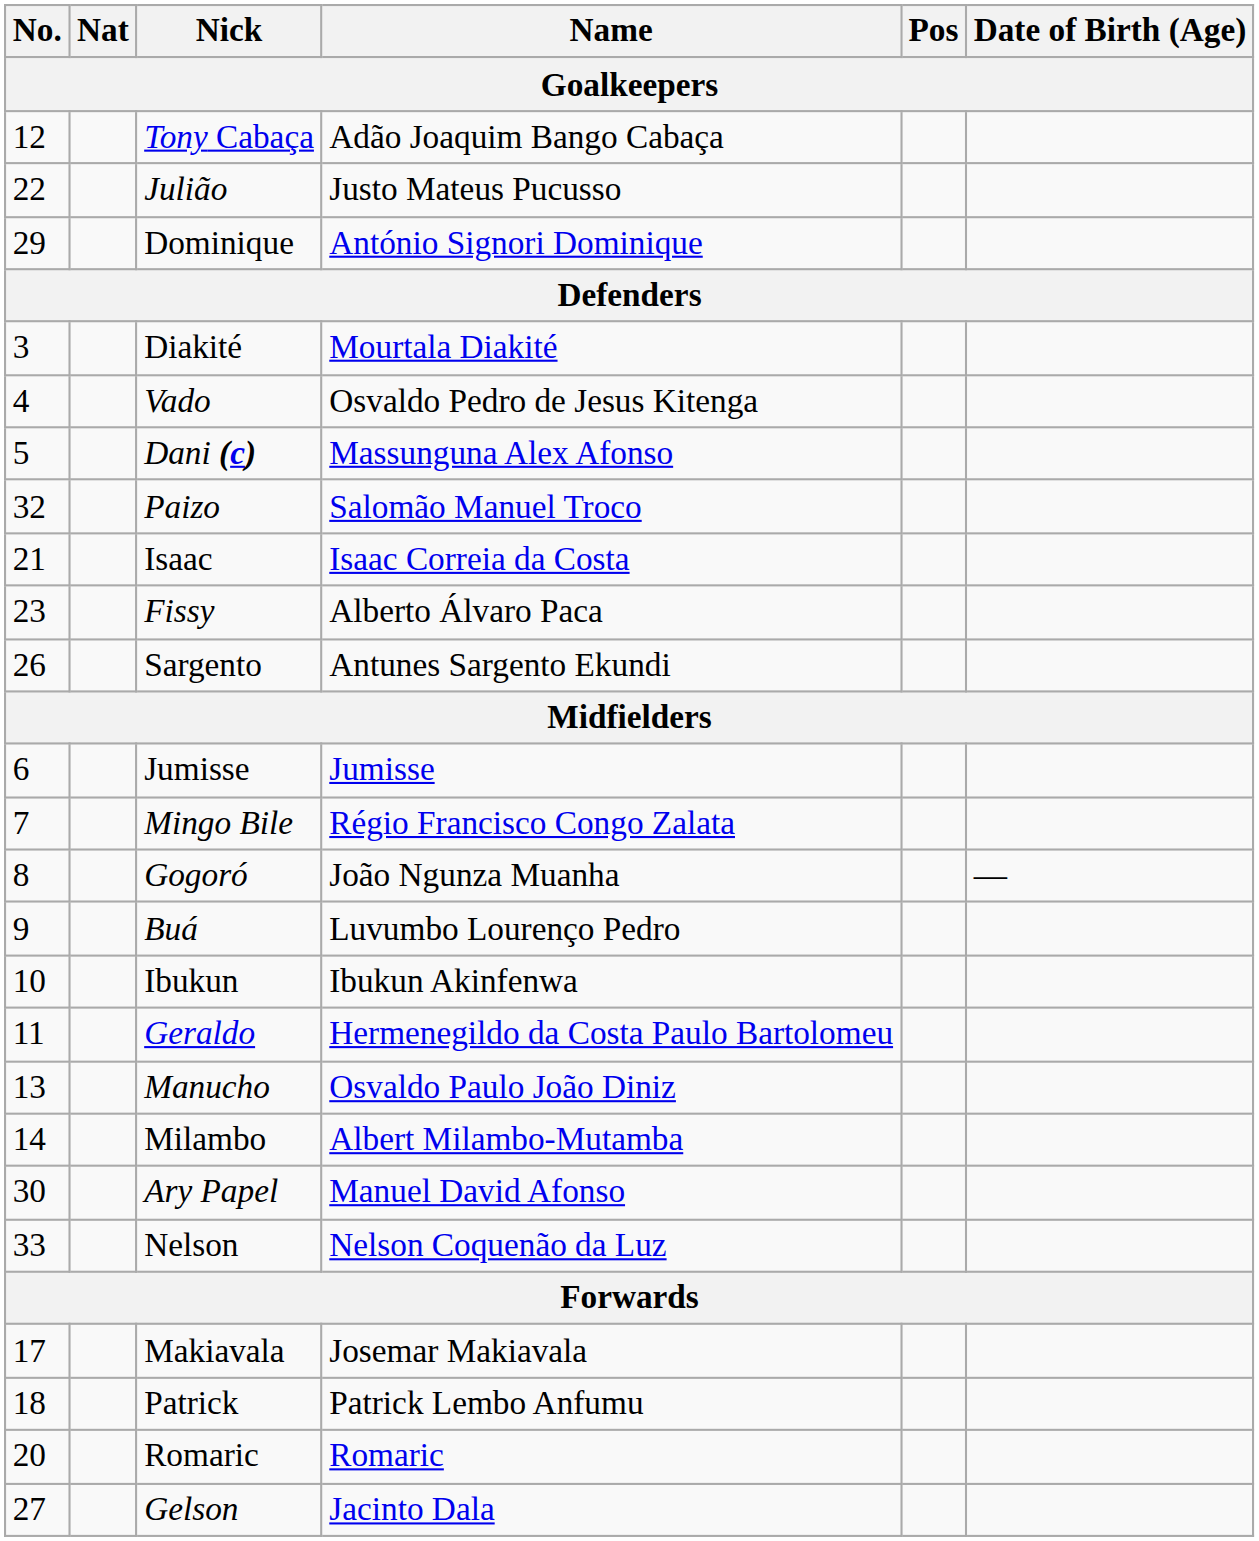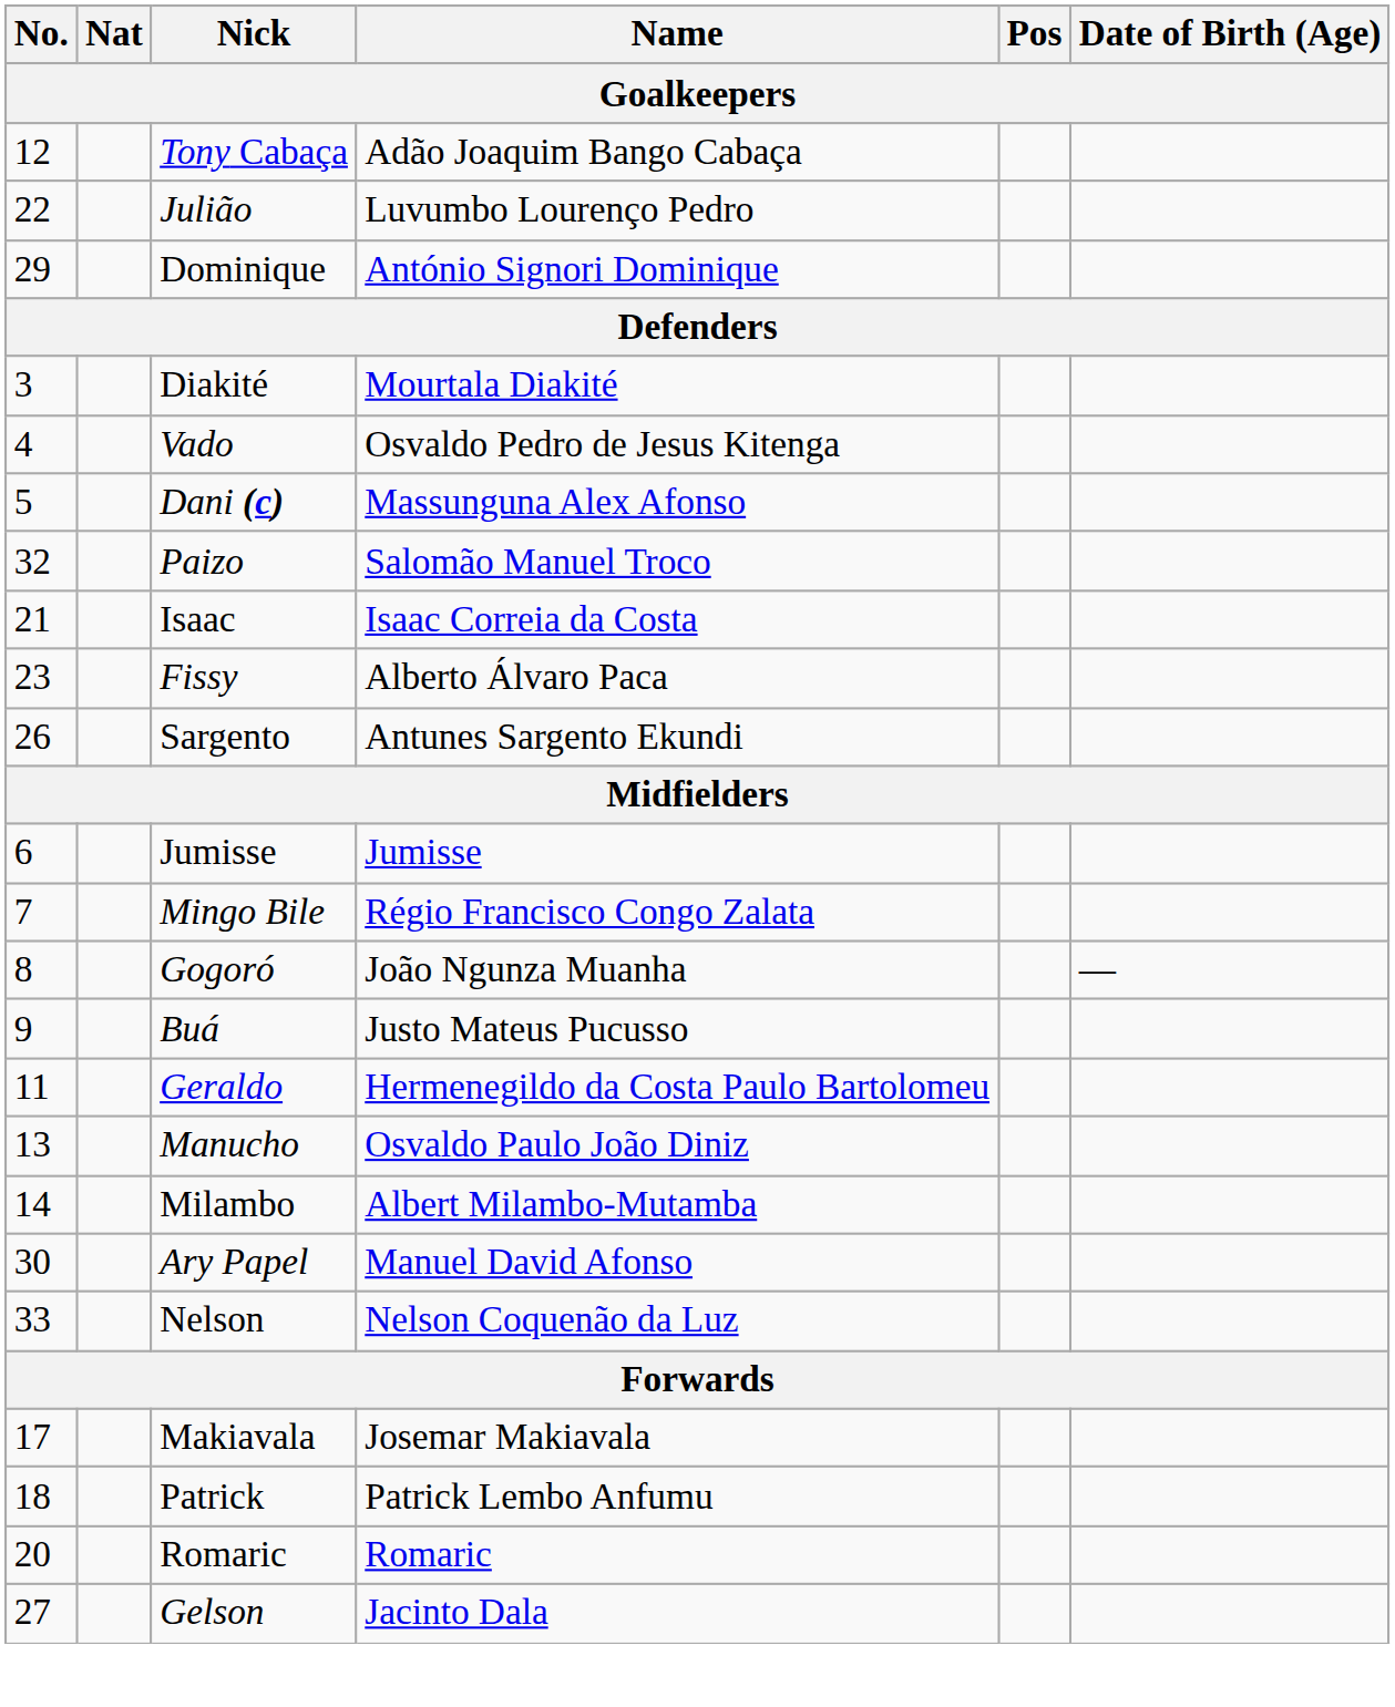Julião | Name: Justo Mateus Pucusso -> Luvumbo Lourenço Pedro
Buá | Name: Luvumbo Lourenço Pedro -> Justo Mateus Pucusso
- row: 10 | Ibukun | Ibukun Akinfenwa
